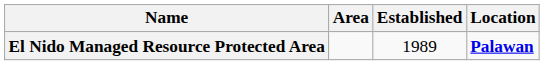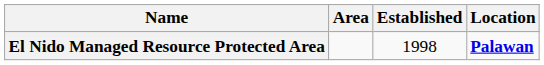El Nido Managed Resource Protected Area | Established: 1989 -> 1998
